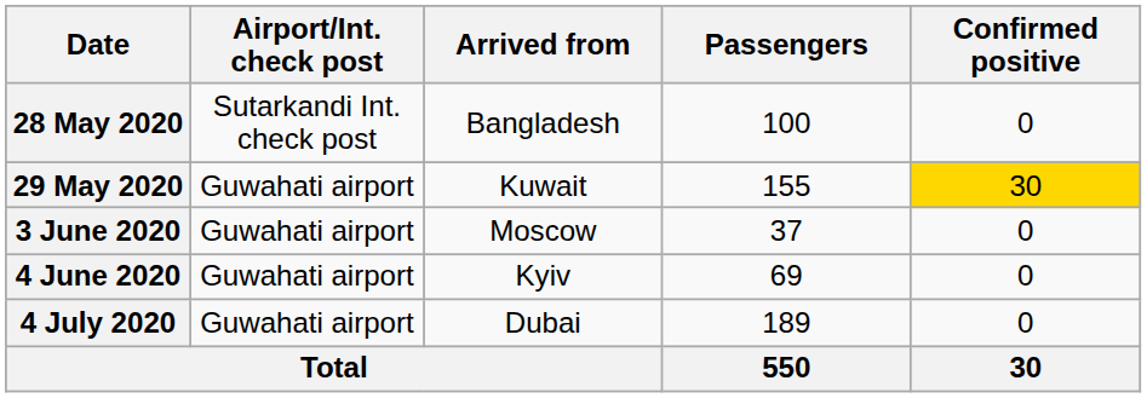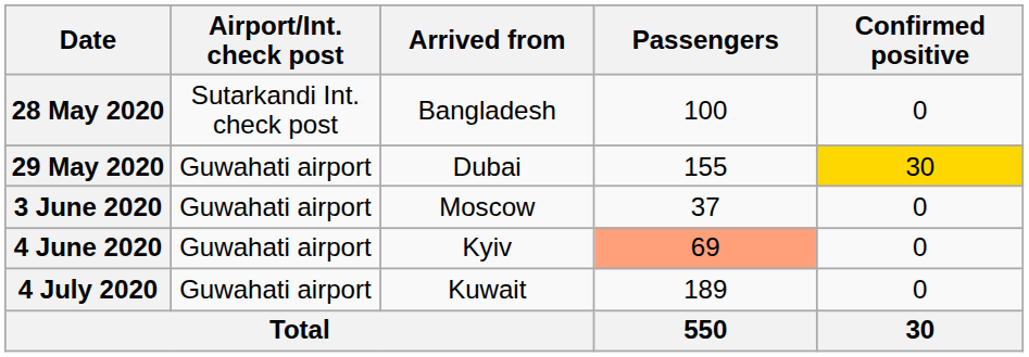29 May 2020 | Arrived from: Kuwait -> Dubai
4 June 2020 | Passengers: no background -> lightsalmon background
4 July 2020 | Arrived from: Dubai -> Kuwait
